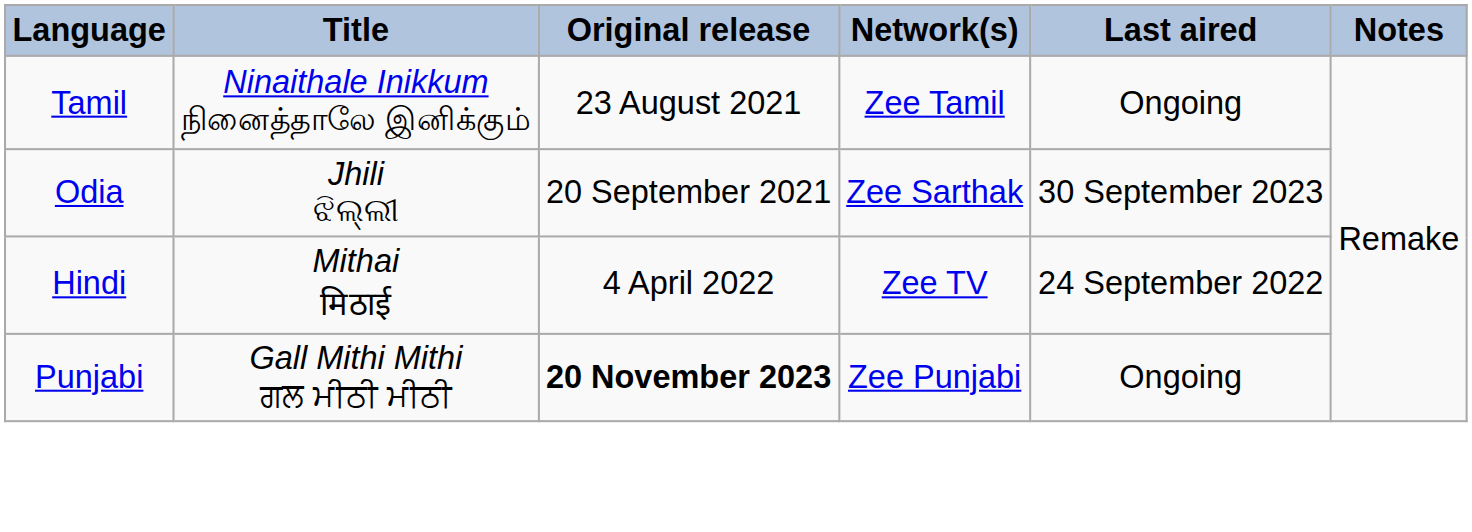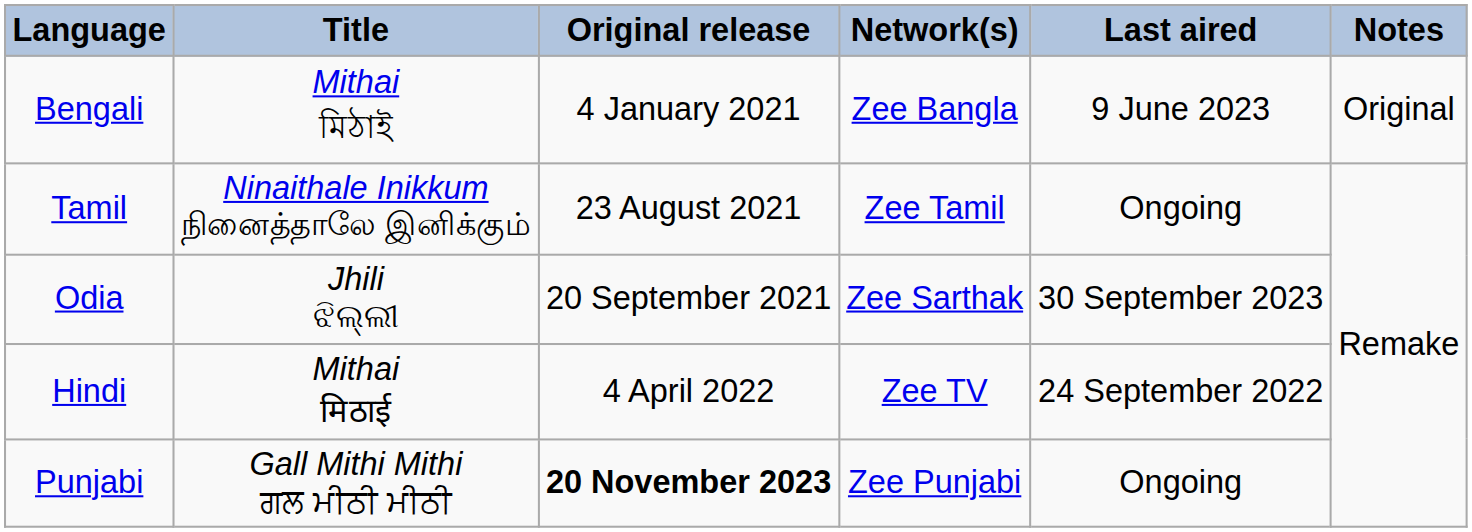+ row: Bengali | Mithai মিঠাই | 4 January 2021 | Zee Bangla | 9 June 2023 | Original
